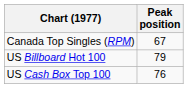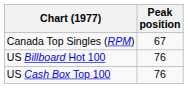US Billboard Hot 100 | Peak position: 79 -> 76
